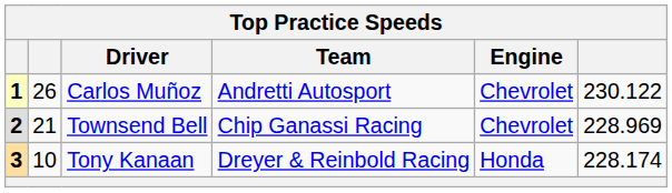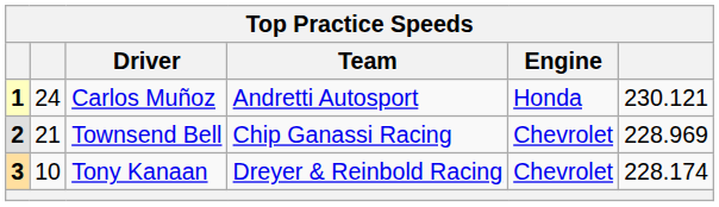Carlos Muñoz | column 2: 26 -> 24
Carlos Muñoz | Engine: Chevrolet -> Honda
Carlos Muñoz | column 6: 230.122 -> 230.121
Tony Kanaan | Engine: Honda -> Chevrolet
